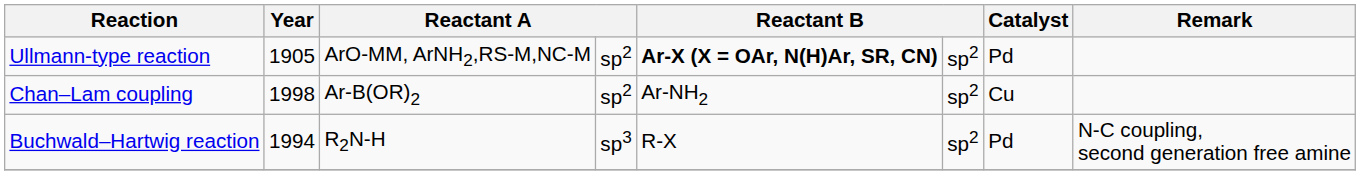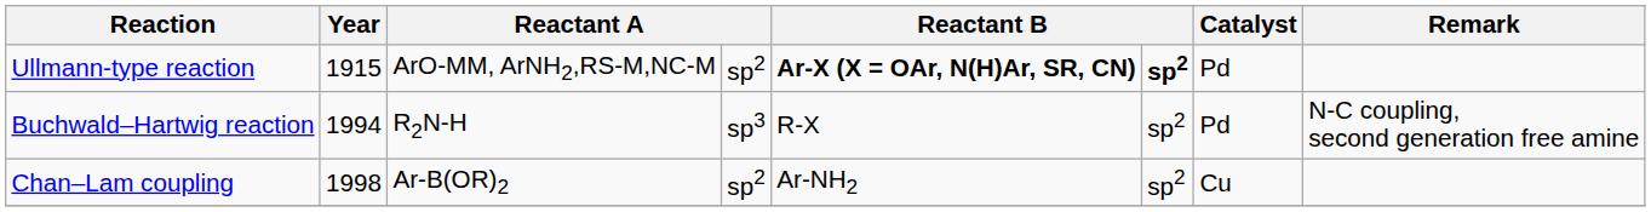Ullmann-type reaction | Year: 1905 -> 1915
Ullmann-type reaction | column 6: normal -> bold
rows swapped: Buchwald–Hartwig reaction <-> Chan–Lam coupling
